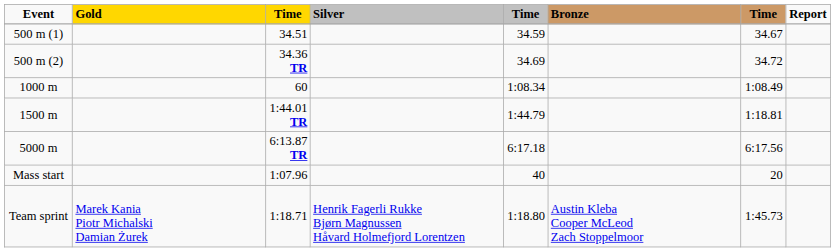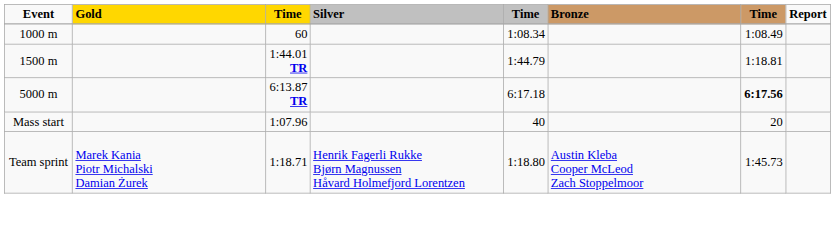- row: 500 m (1) | 34.51 | 34.59 | 34.67
- row: 500 m (2) | 34.36 TR | 34.69 | 34.72
5000 m | column 7: normal -> bold
